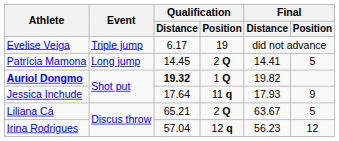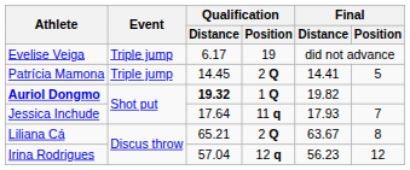Patrícia Mamona | Event: Long jump -> Triple jump
Jessica Inchude | Final / Position: 9 -> 7
Liliana Cá | Final / Position: 5 -> 8
